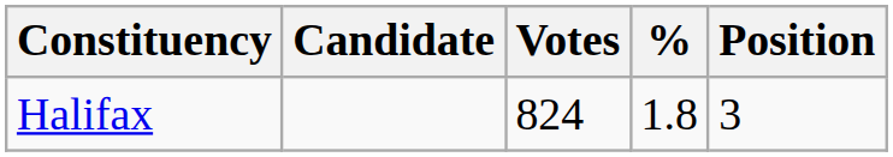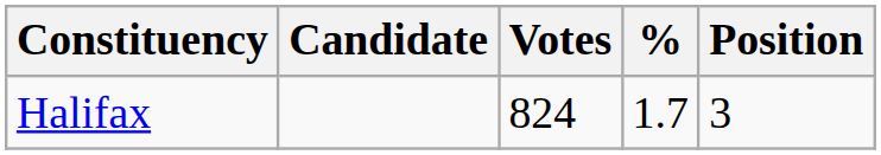Halifax | %: 1.8 -> 1.7
